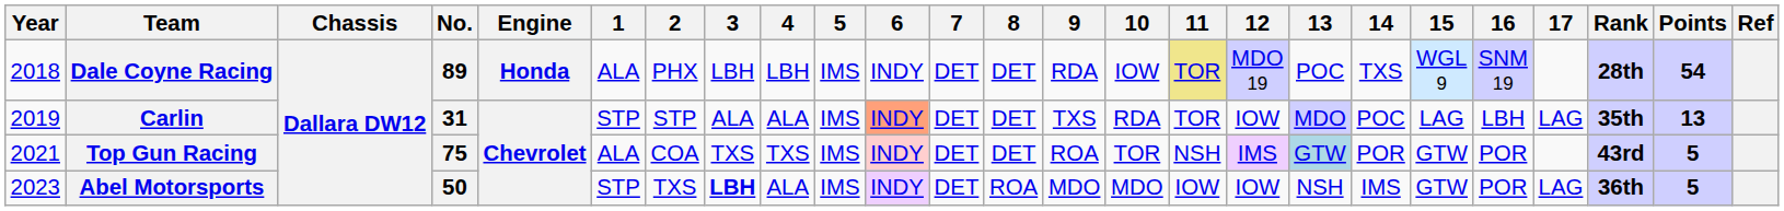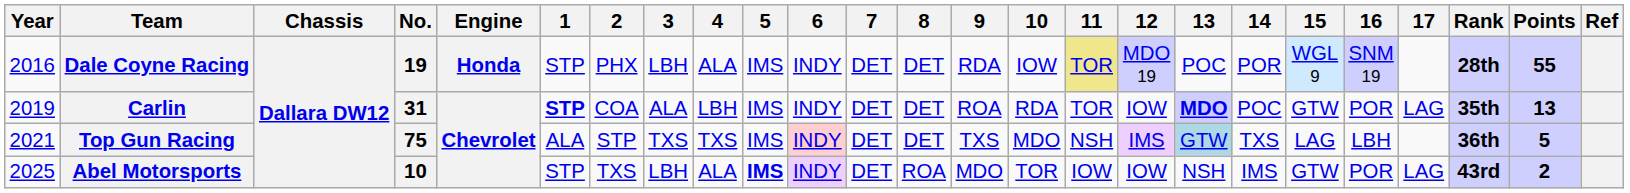Dale Coyne Racing | Year: 2018 -> 2016
Dale Coyne Racing | No.: 89 -> 19
Dale Coyne Racing | 1: ALA -> STP
Dale Coyne Racing | 4: LBH -> ALA
Dale Coyne Racing | 14: TXS -> POR
Dale Coyne Racing | Points: 54 -> 55
Carlin | 1: normal -> bold
Carlin | 2: STP -> COA
Carlin | 4: ALA -> LBH
Carlin | 6: lightsalmon background -> no background
Carlin | 9: TXS -> ROA
Carlin | 13: normal -> bold
Carlin | 15: LAG -> GTW
Carlin | 16: LBH -> POR
Top Gun Racing | 2: COA -> STP
Top Gun Racing | 9: ROA -> TXS
Top Gun Racing | 10: TOR -> MDO
Top Gun Racing | 14: POR -> TXS
Top Gun Racing | 15: GTW -> LAG
Top Gun Racing | 16: POR -> LBH
Top Gun Racing | Rank: 43rd -> 36th
Abel Motorsports | Year: 2023 -> 2025
Abel Motorsports | No.: 50 -> 10
Abel Motorsports | 3: bold -> normal
Abel Motorsports | 5: normal -> bold
Abel Motorsports | 10: MDO -> TOR
Abel Motorsports | Rank: 36th -> 43rd
Abel Motorsports | Points: 5 -> 2
